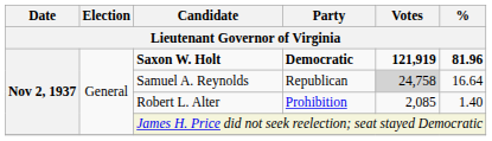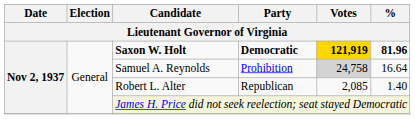Saxon W. Holt | Votes: no background -> gold background
Samuel A. Reynolds | Party: Republican -> Prohibition
Robert L. Alter | Party: Prohibition -> Republican
